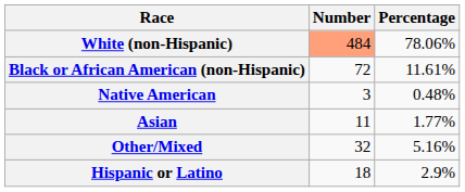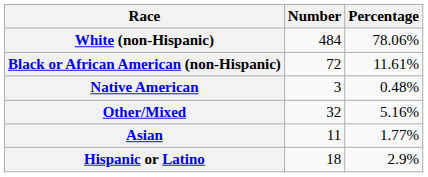White (non-Hispanic) | Number: lightsalmon background -> no background
rows swapped: Asian <-> Other/Mixed
